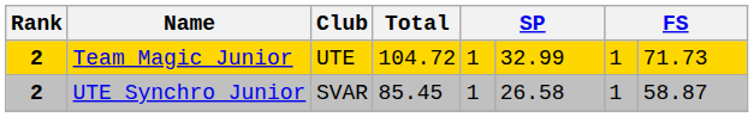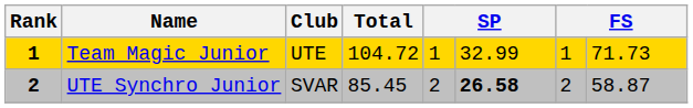Team Magic Junior | Rank: 2 -> 1
UTE Synchro Junior | column 5: 1 -> 2
UTE Synchro Junior | column 6: normal -> bold
UTE Synchro Junior | column 7: 1 -> 2
